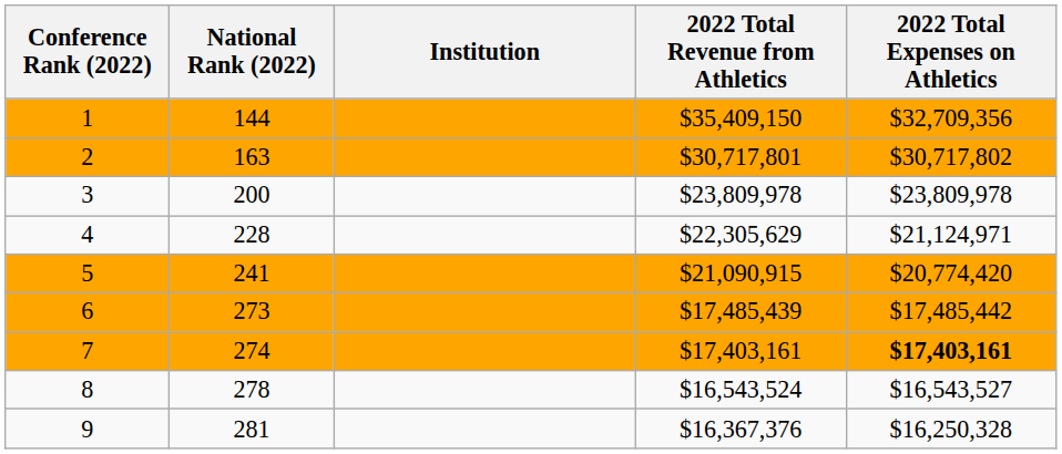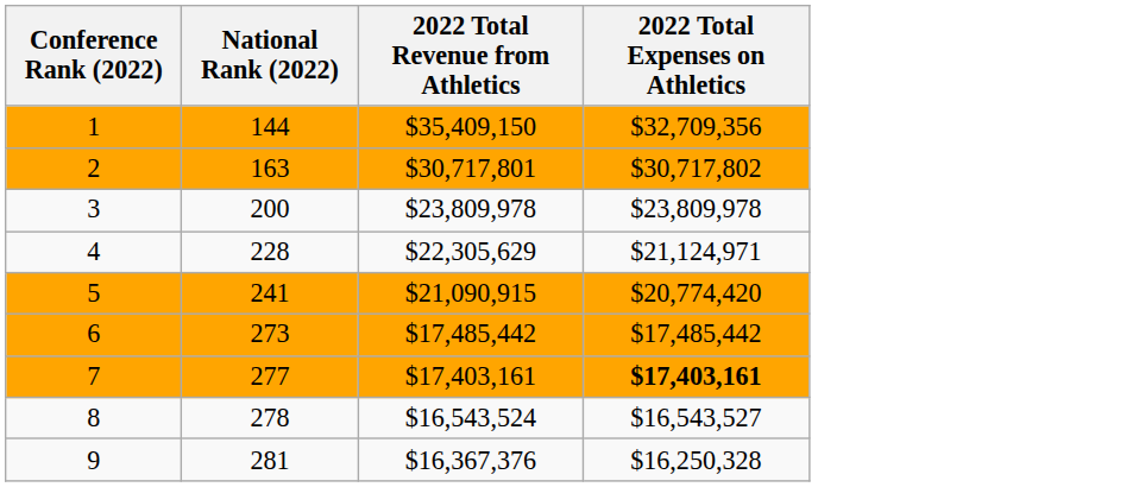- column: Institution
6 | 2022 Total Revenue from Athletics: $17,485,439 -> $17,485,442
7 | National Rank (2022): 274 -> 277
